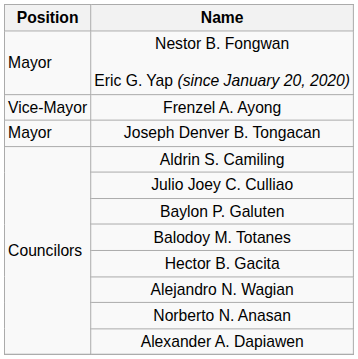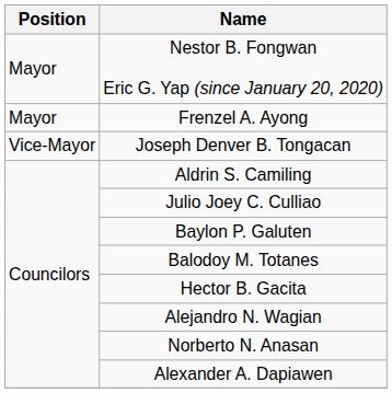Frenzel A. Ayong | Position: Vice-Mayor -> Mayor
Joseph Denver B. Tongacan | Position: Mayor -> Vice-Mayor
